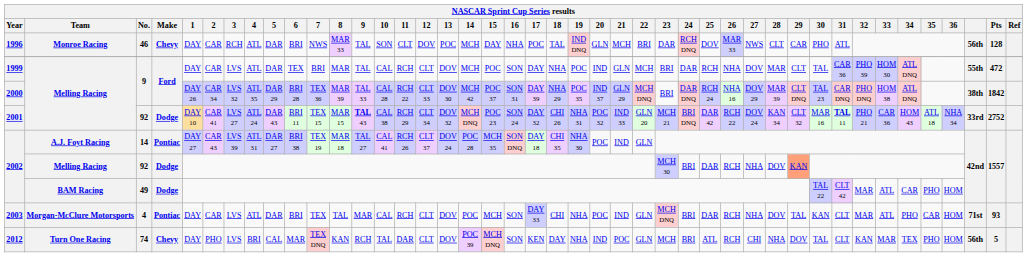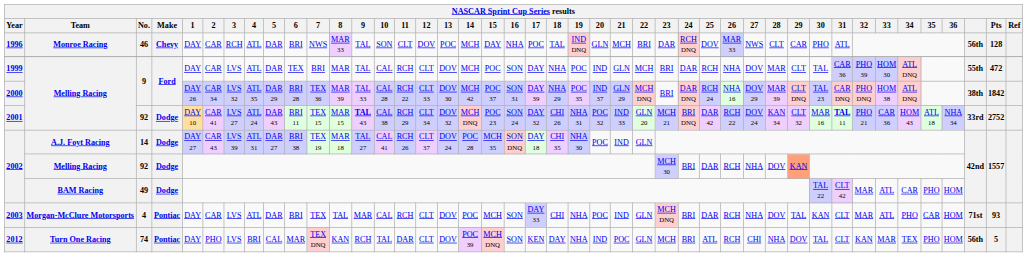2002 / 14 | Make: Pontiac -> Dodge
2012 | Make: Chevy -> Pontiac
